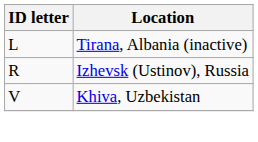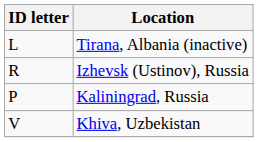+ row: P | Kaliningrad, Russia
